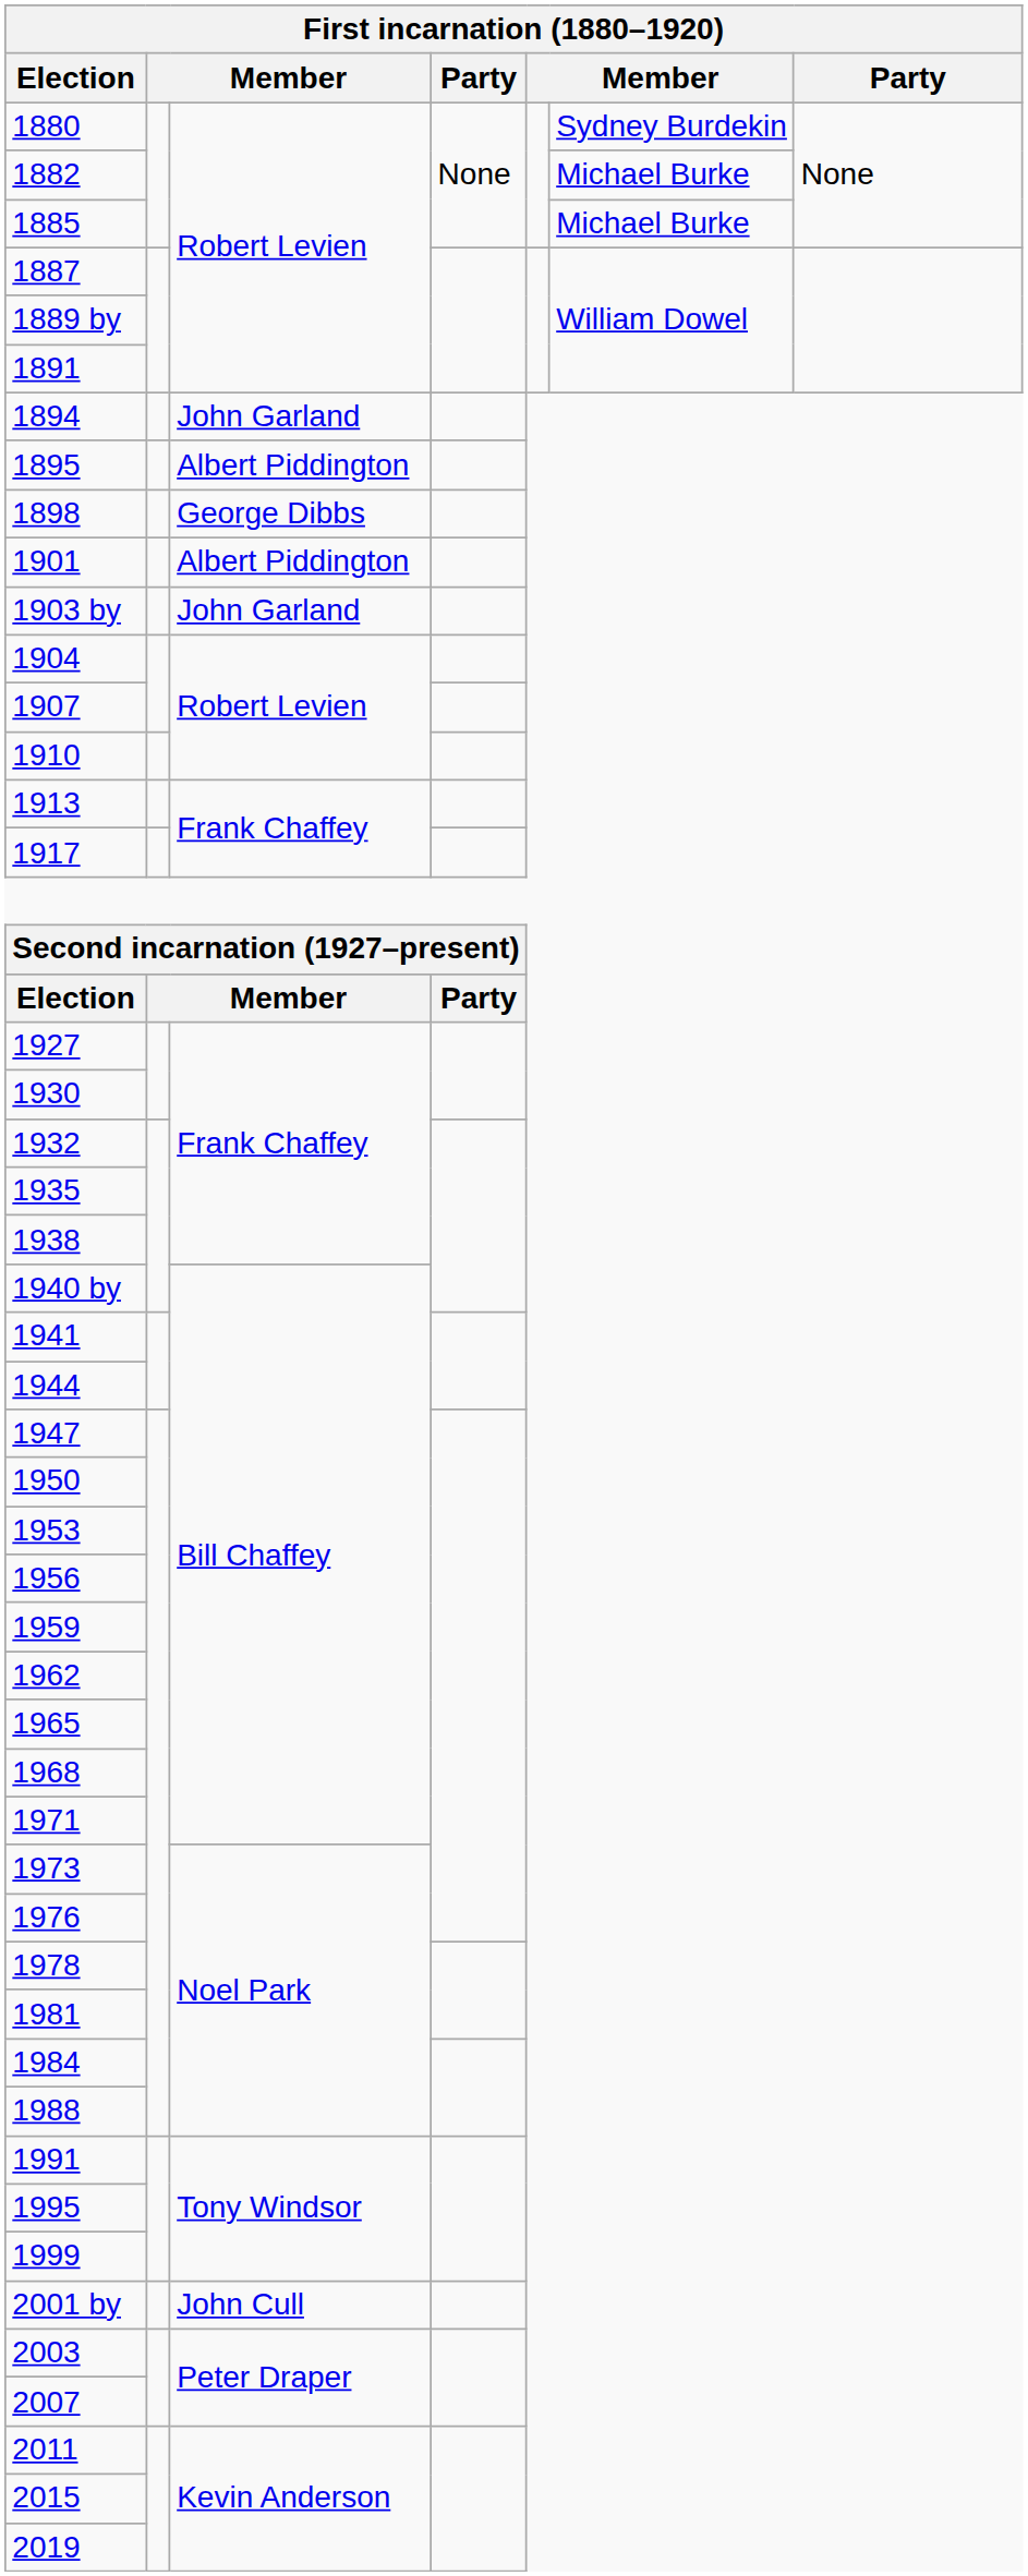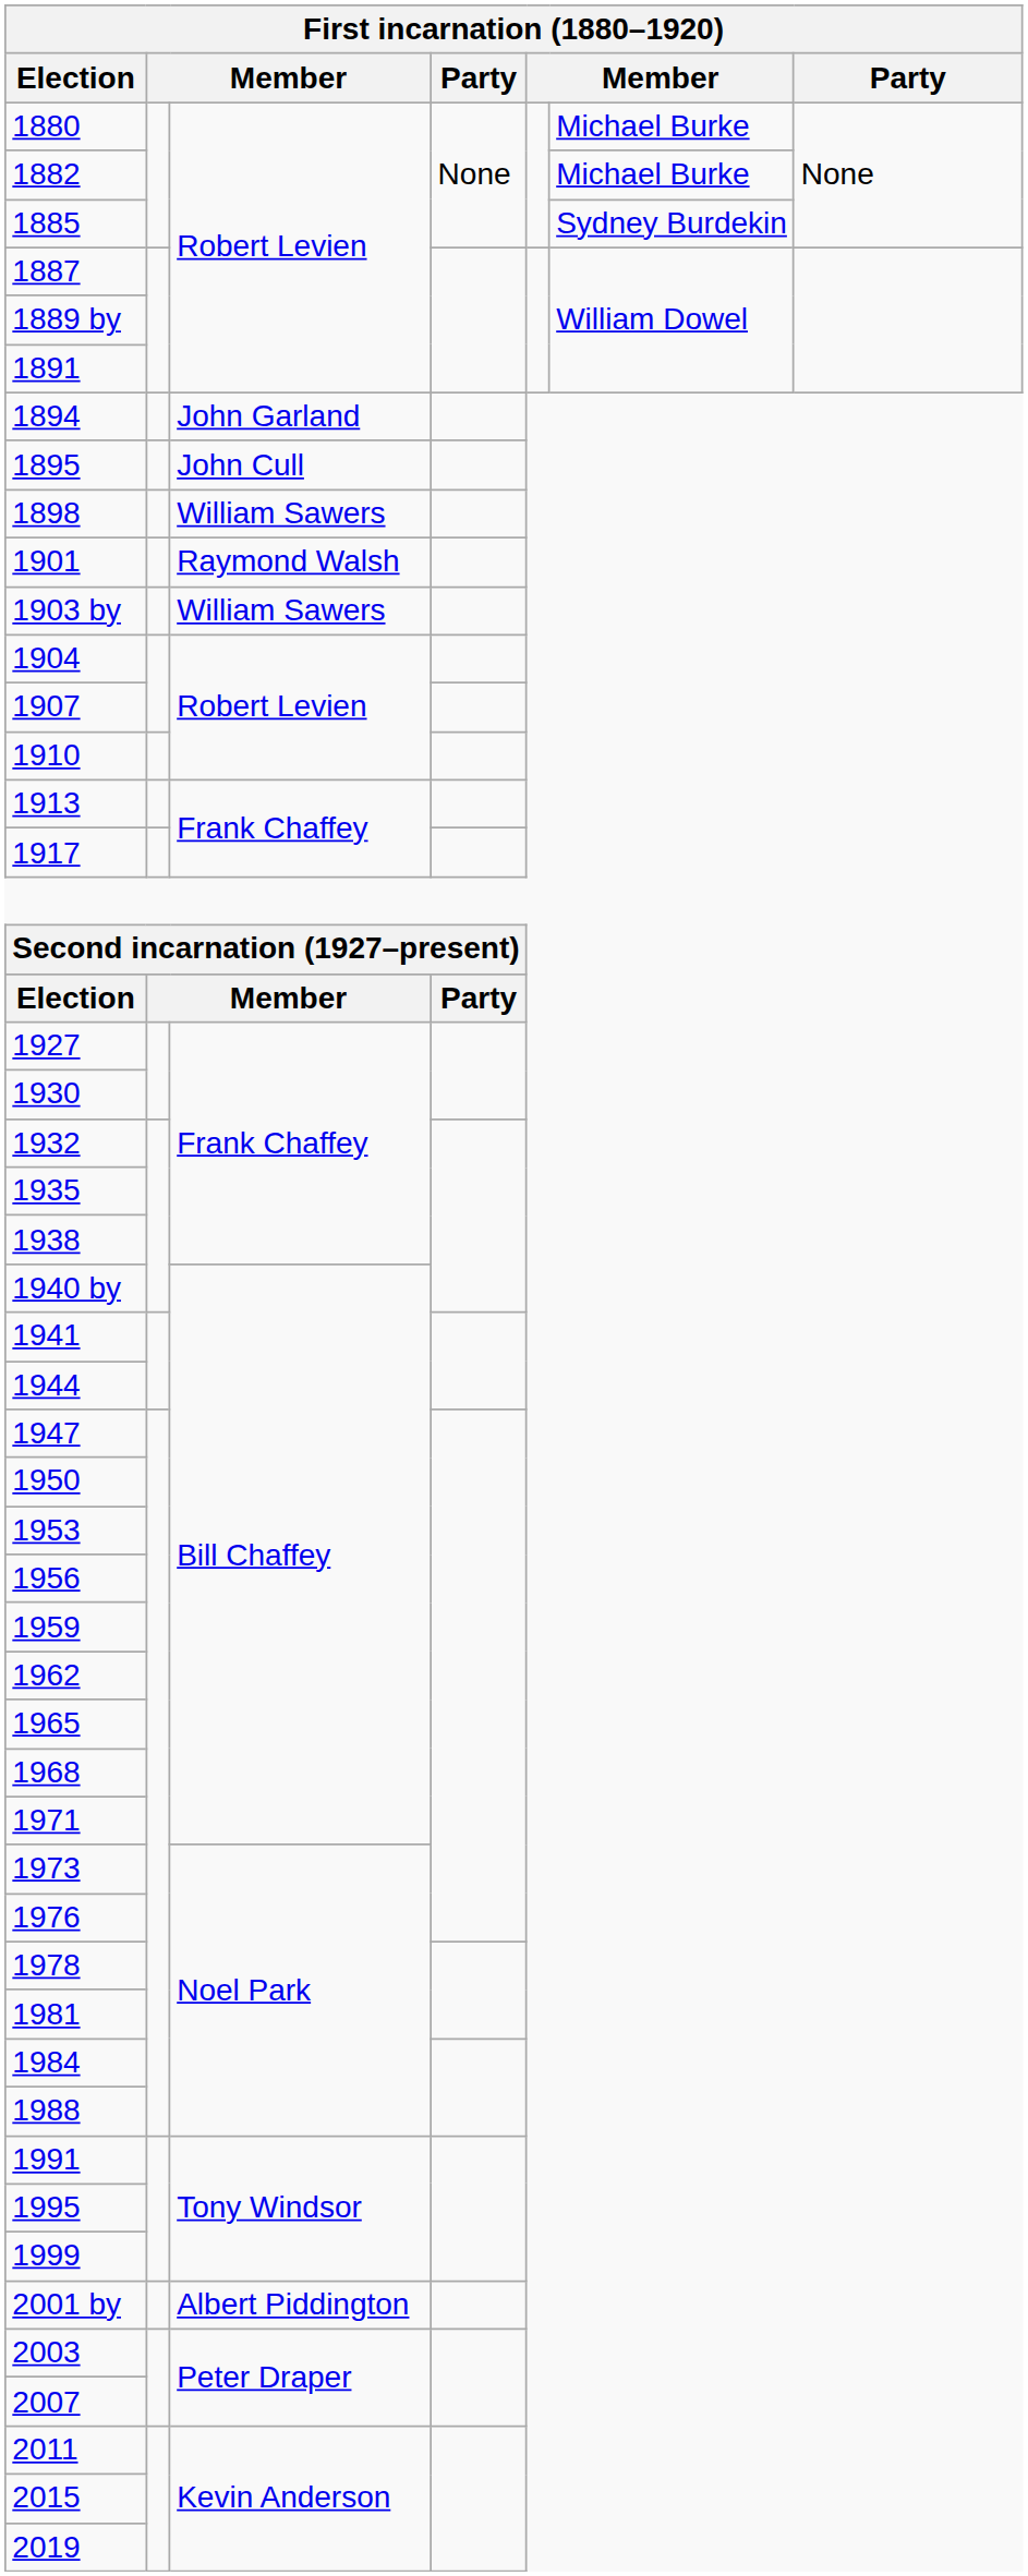1880 | column 6: Sydney Burdekin -> Michael Burke
1885 | column 6: Michael Burke -> Sydney Burdekin
1895 | column 3: Albert Piddington -> John Cull
1898 | column 3: George Dibbs -> William Sawers
1901 | column 3: Albert Piddington -> Raymond Walsh
1903 by | column 3: John Garland -> William Sawers
2001 by | column 3: John Cull -> Albert Piddington
